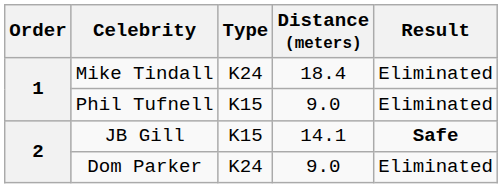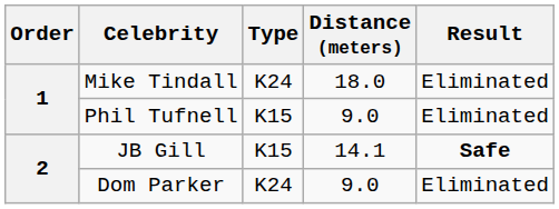Mike Tindall | Distance (meters): 18.4 -> 18.0
